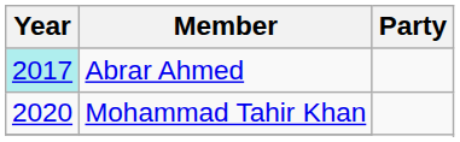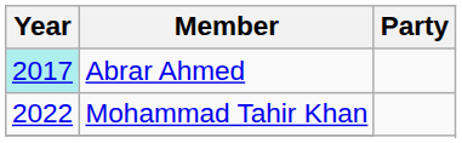Mohammad Tahir Khan | Year: 2020 -> 2022
